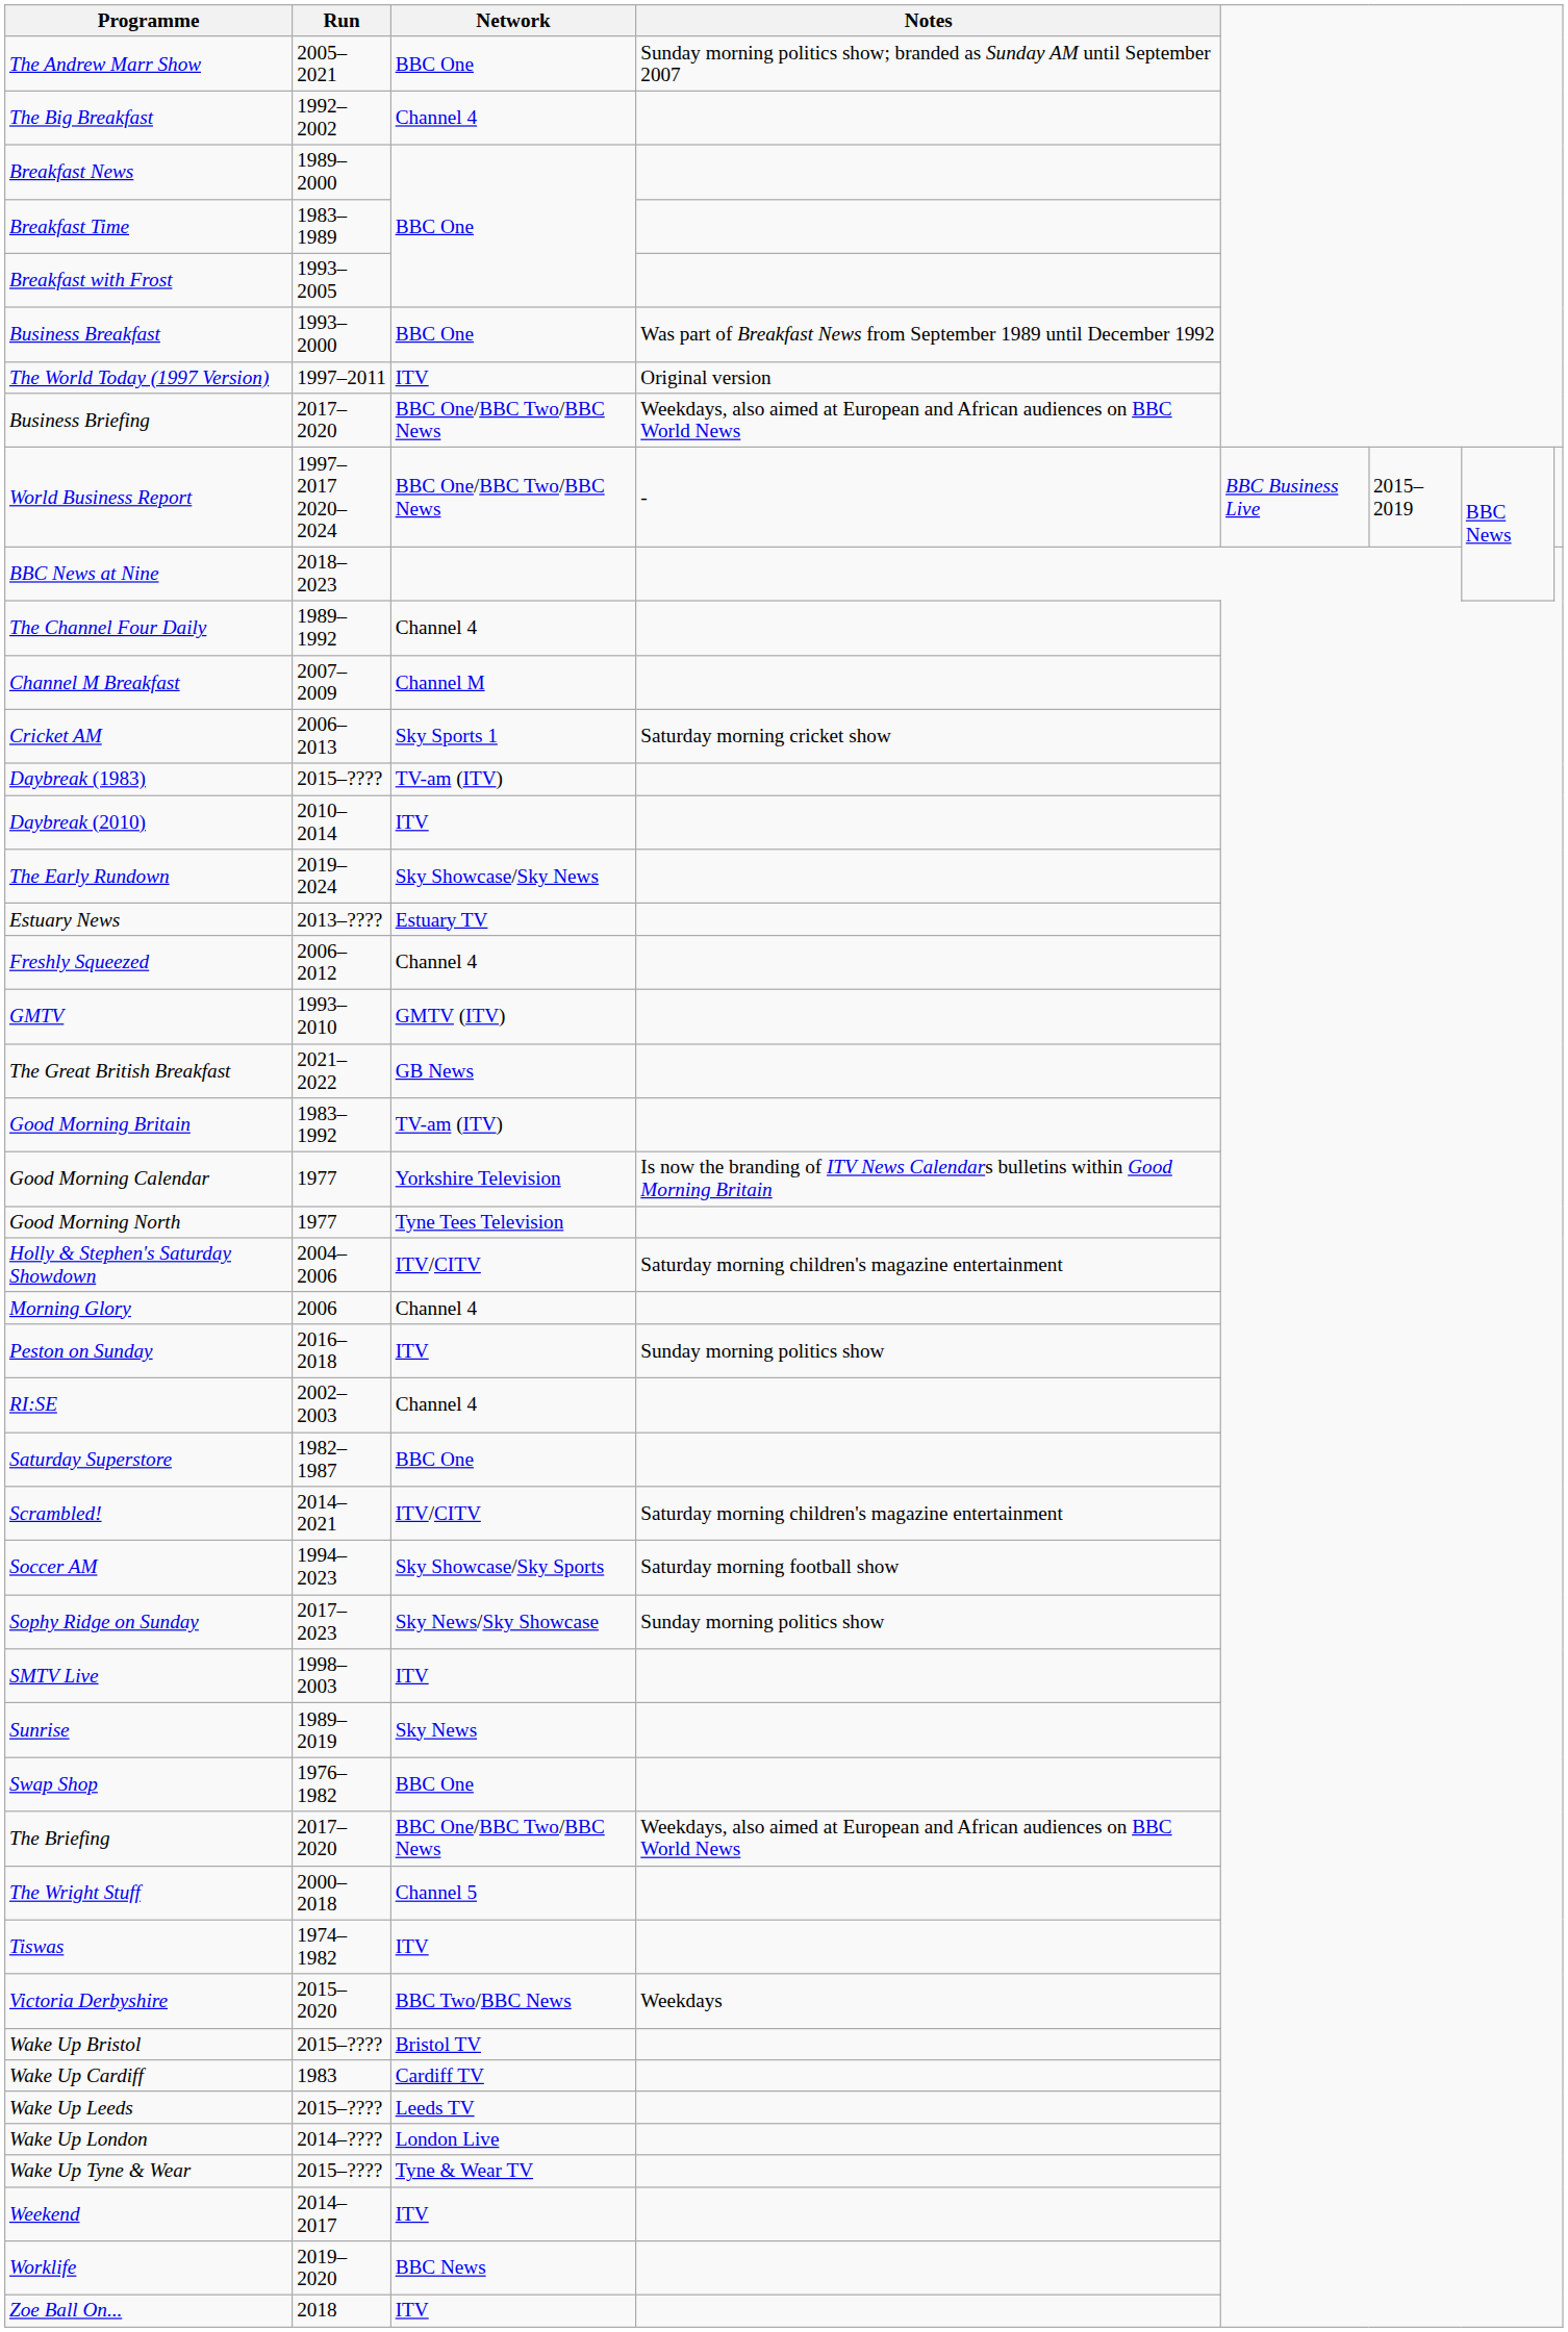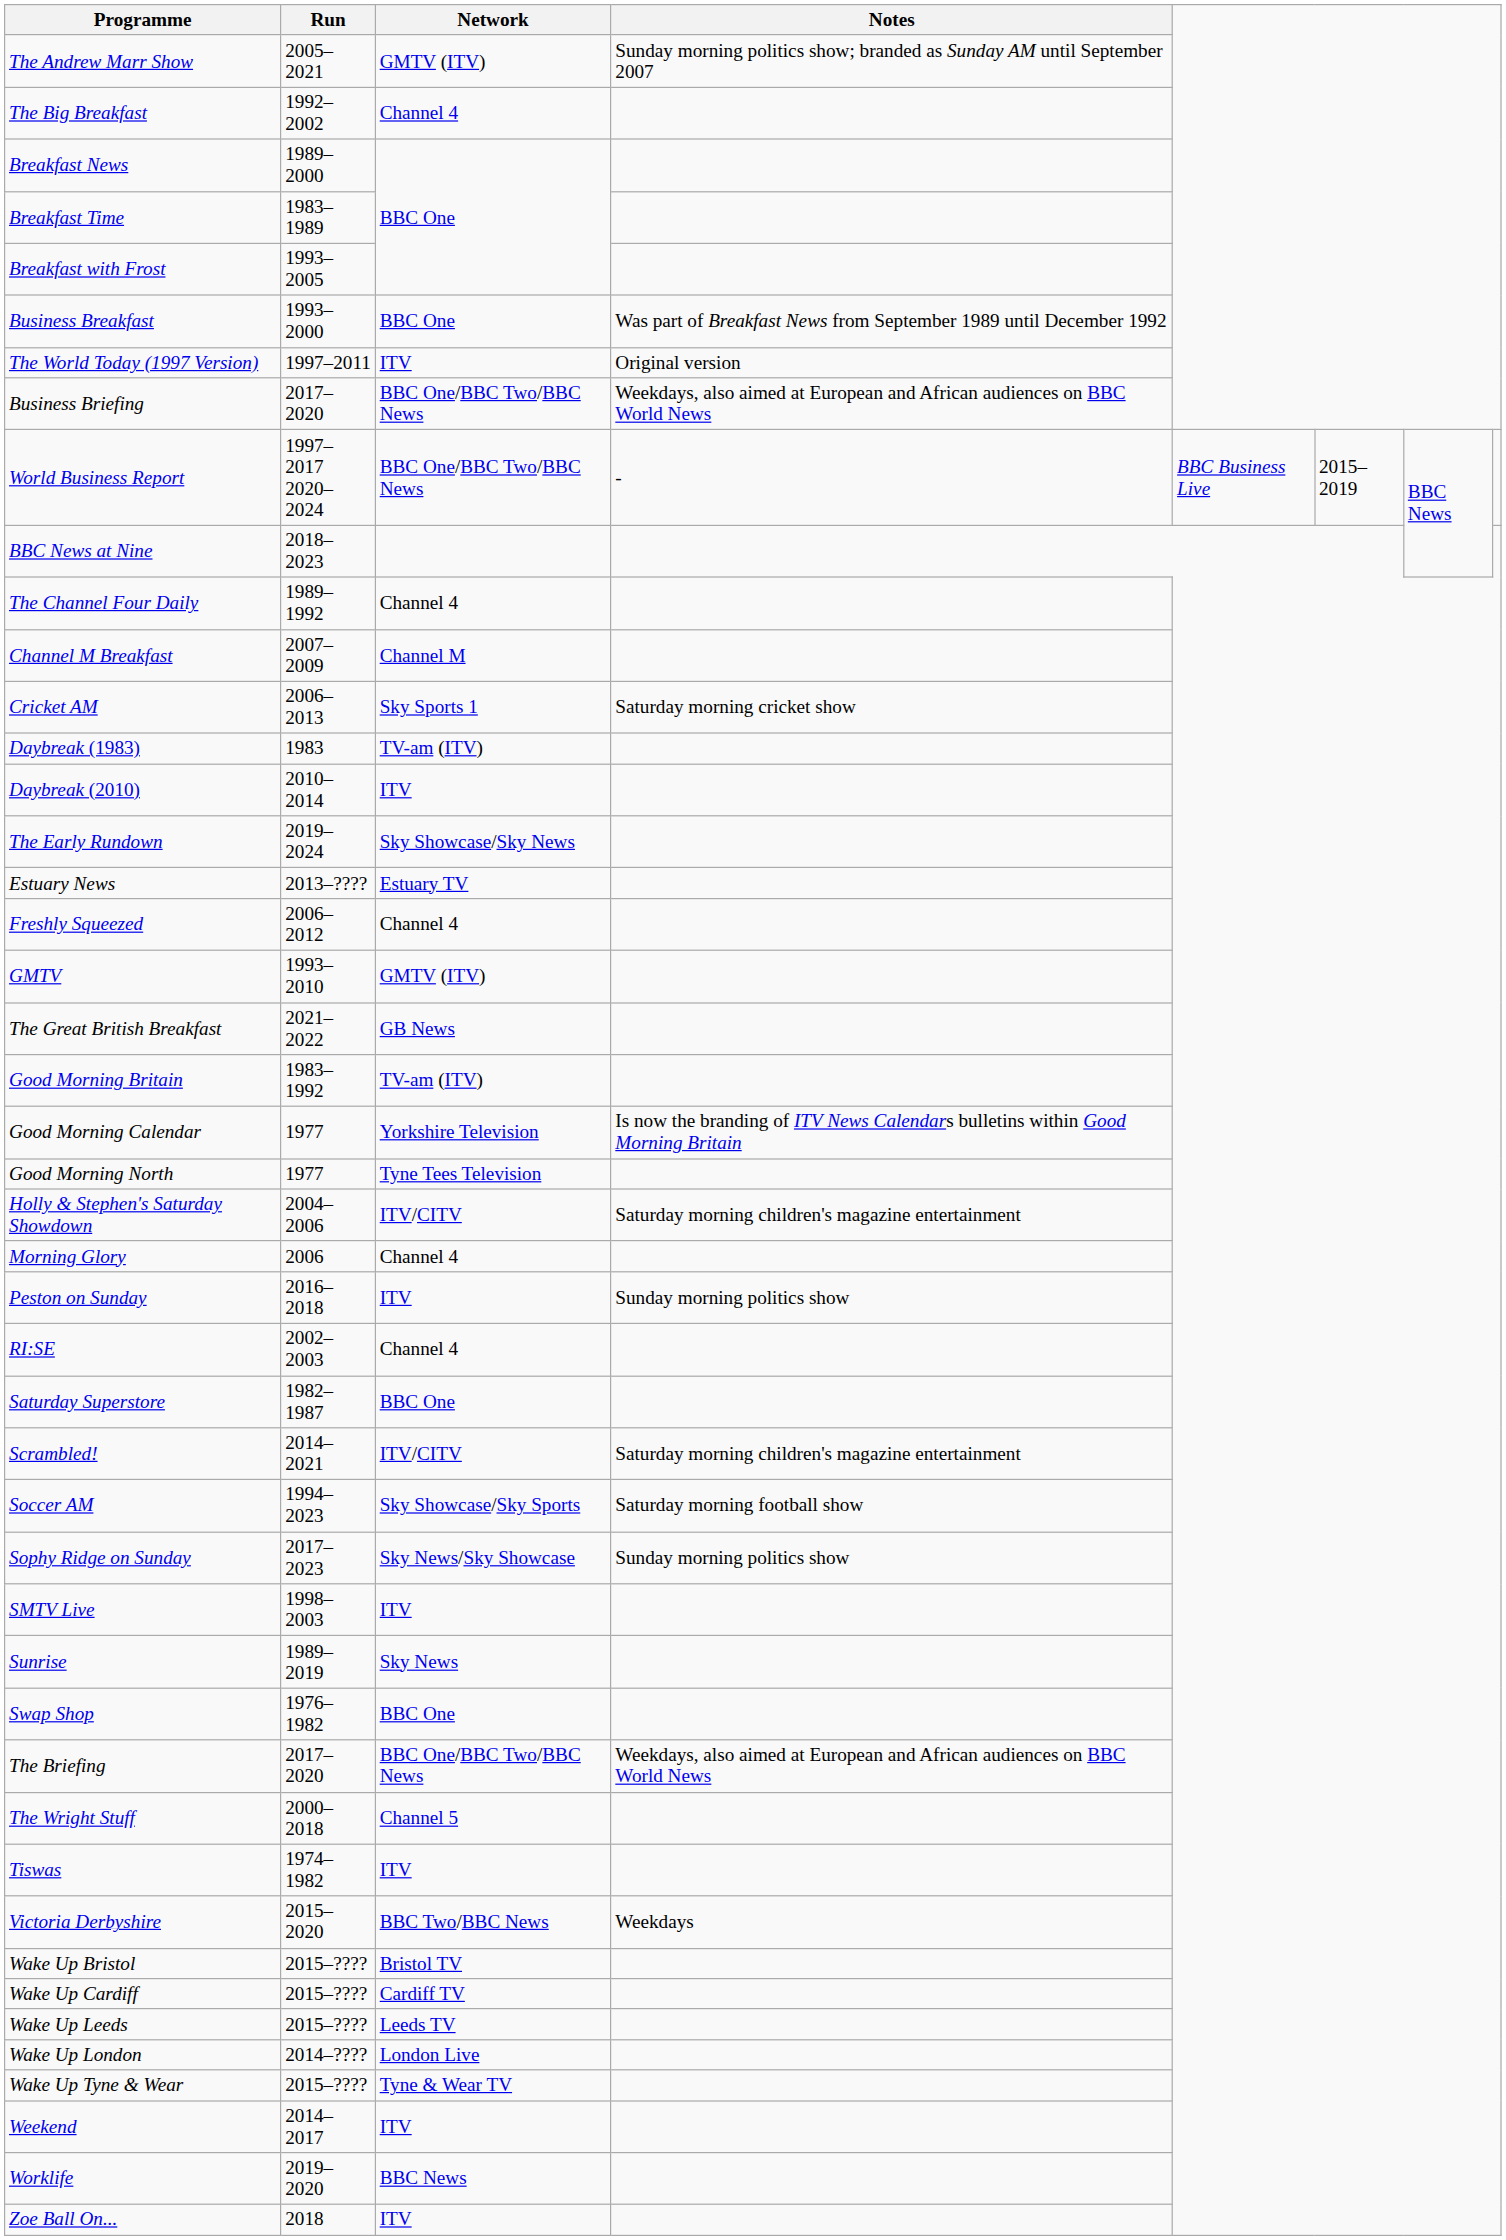The Andrew Marr Show | Network: BBC One -> GMTV (ITV)
Daybreak (1983) | Run: 2015–???? -> 1983
Wake Up Cardiff | Run: 1983 -> 2015–????
